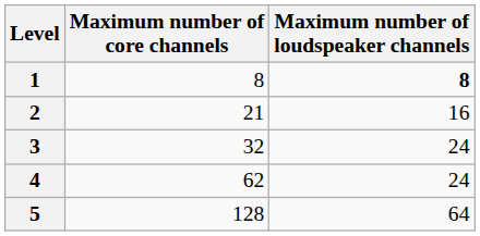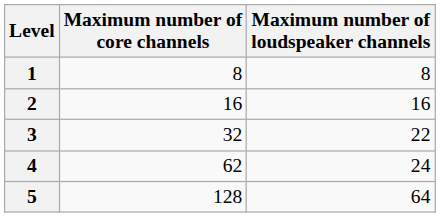1 | Maximum number of loudspeaker channels: bold -> normal
2 | Maximum number of core channels: 21 -> 16
3 | Maximum number of loudspeaker channels: 24 -> 22
